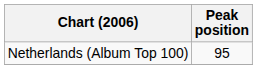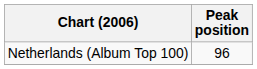Netherlands (Album Top 100) | Peak position: 95 -> 96
